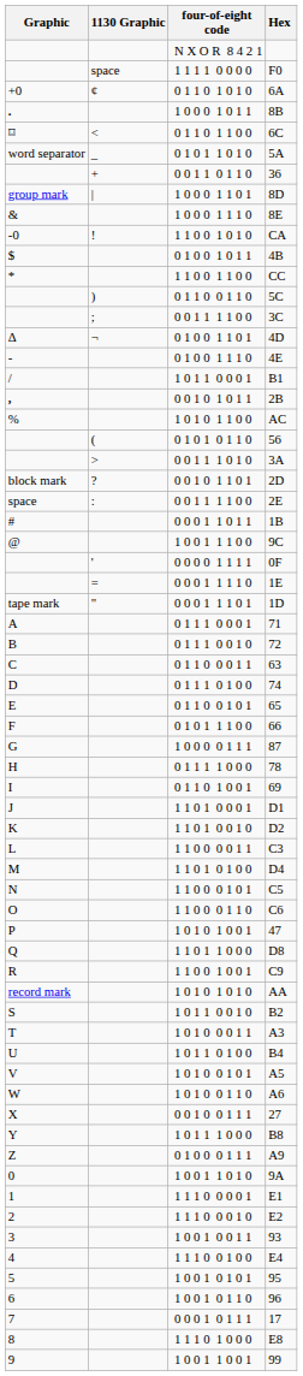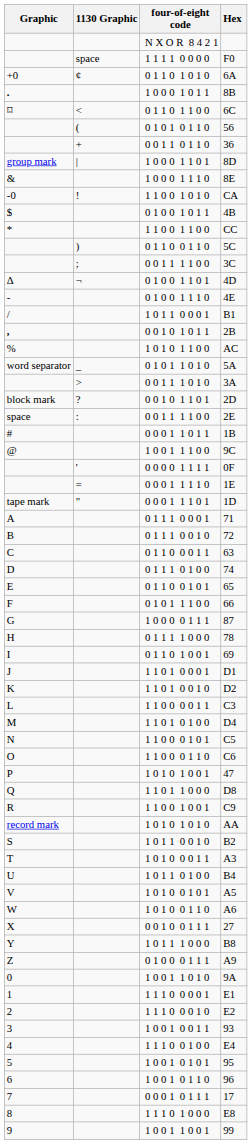rows swapped: 56 <-> 5A
